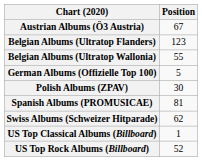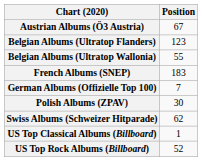+ row: French Albums (SNEP) | 183
German Albums (Offizielle Top 100) | Position: 5 -> 7
- row: Spanish Albums (PROMUSICAE) | 81
